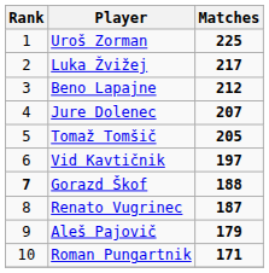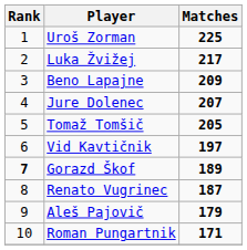Beno Lapajne | Matches: 212 -> 209
Gorazd Škof | Matches: 188 -> 189
